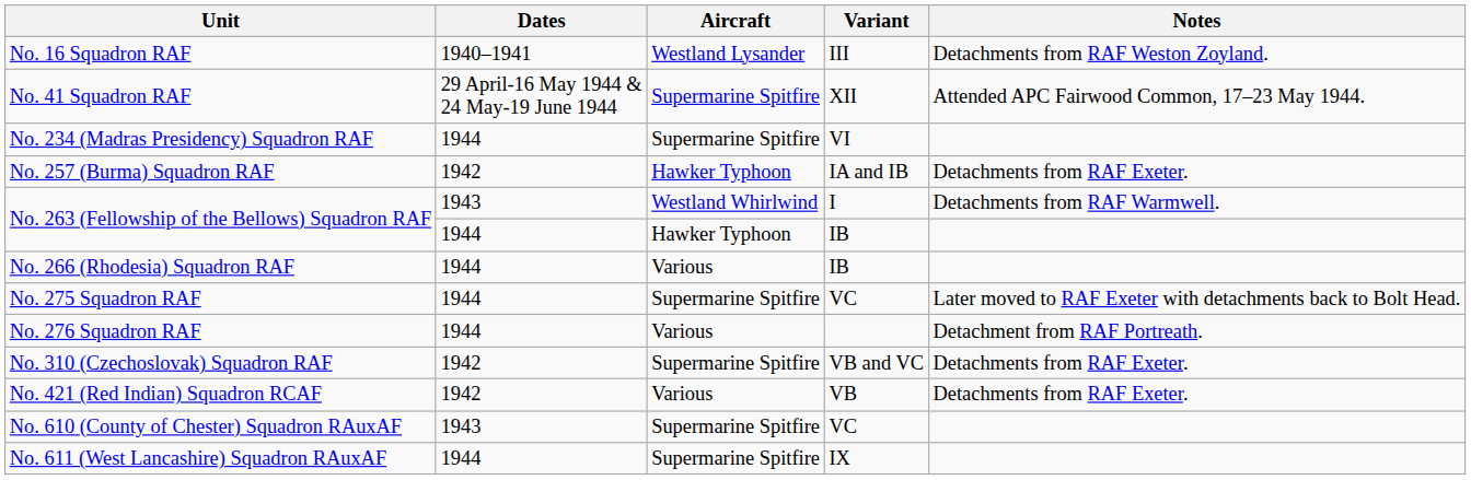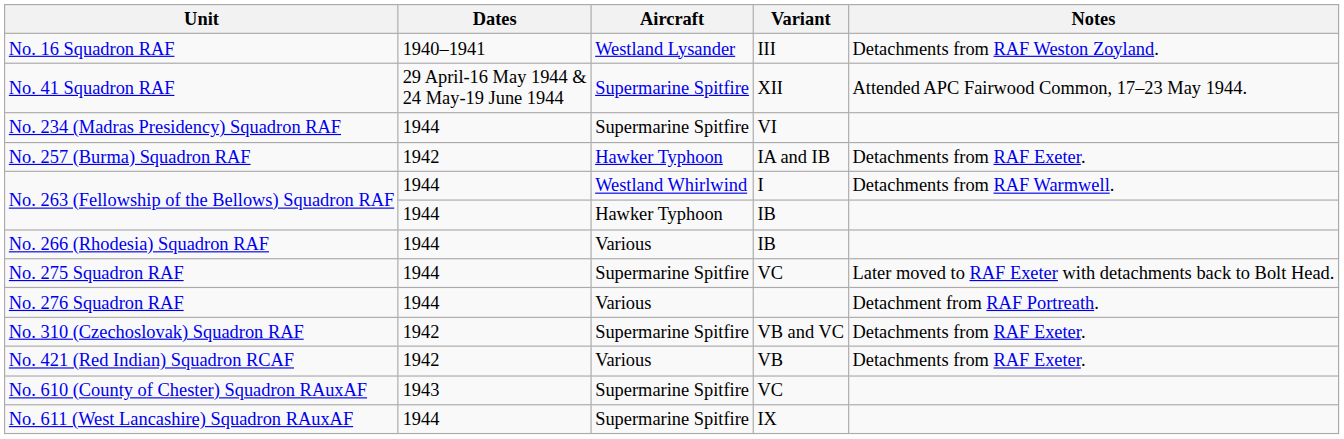No. 263 (Fellowship of the Bellows) Squadron RAF / I | Dates: 1943 -> 1944
